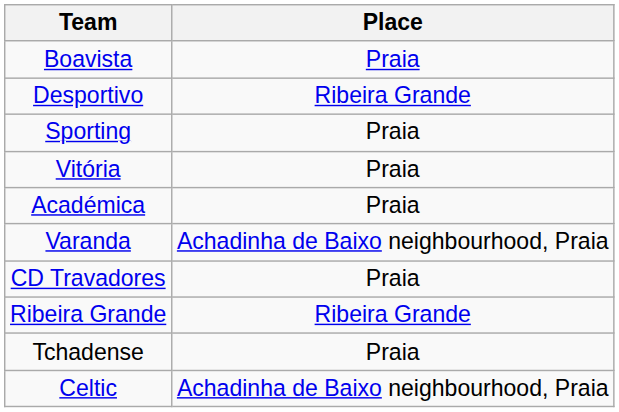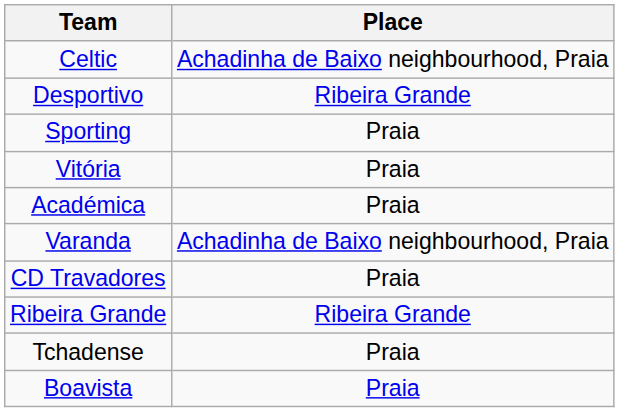rows swapped: Boavista <-> Celtic
